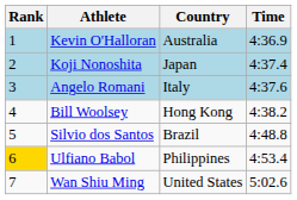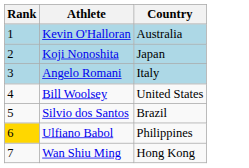- column: Time | 4:36.9 | 4:37.4 | 4:37.6 | 4:38.2 | 4:48.8 | 4:53.4 | 5:02.6
Bill Woolsey | Country: Hong Kong -> United States
Wan Shiu Ming | Country: United States -> Hong Kong
